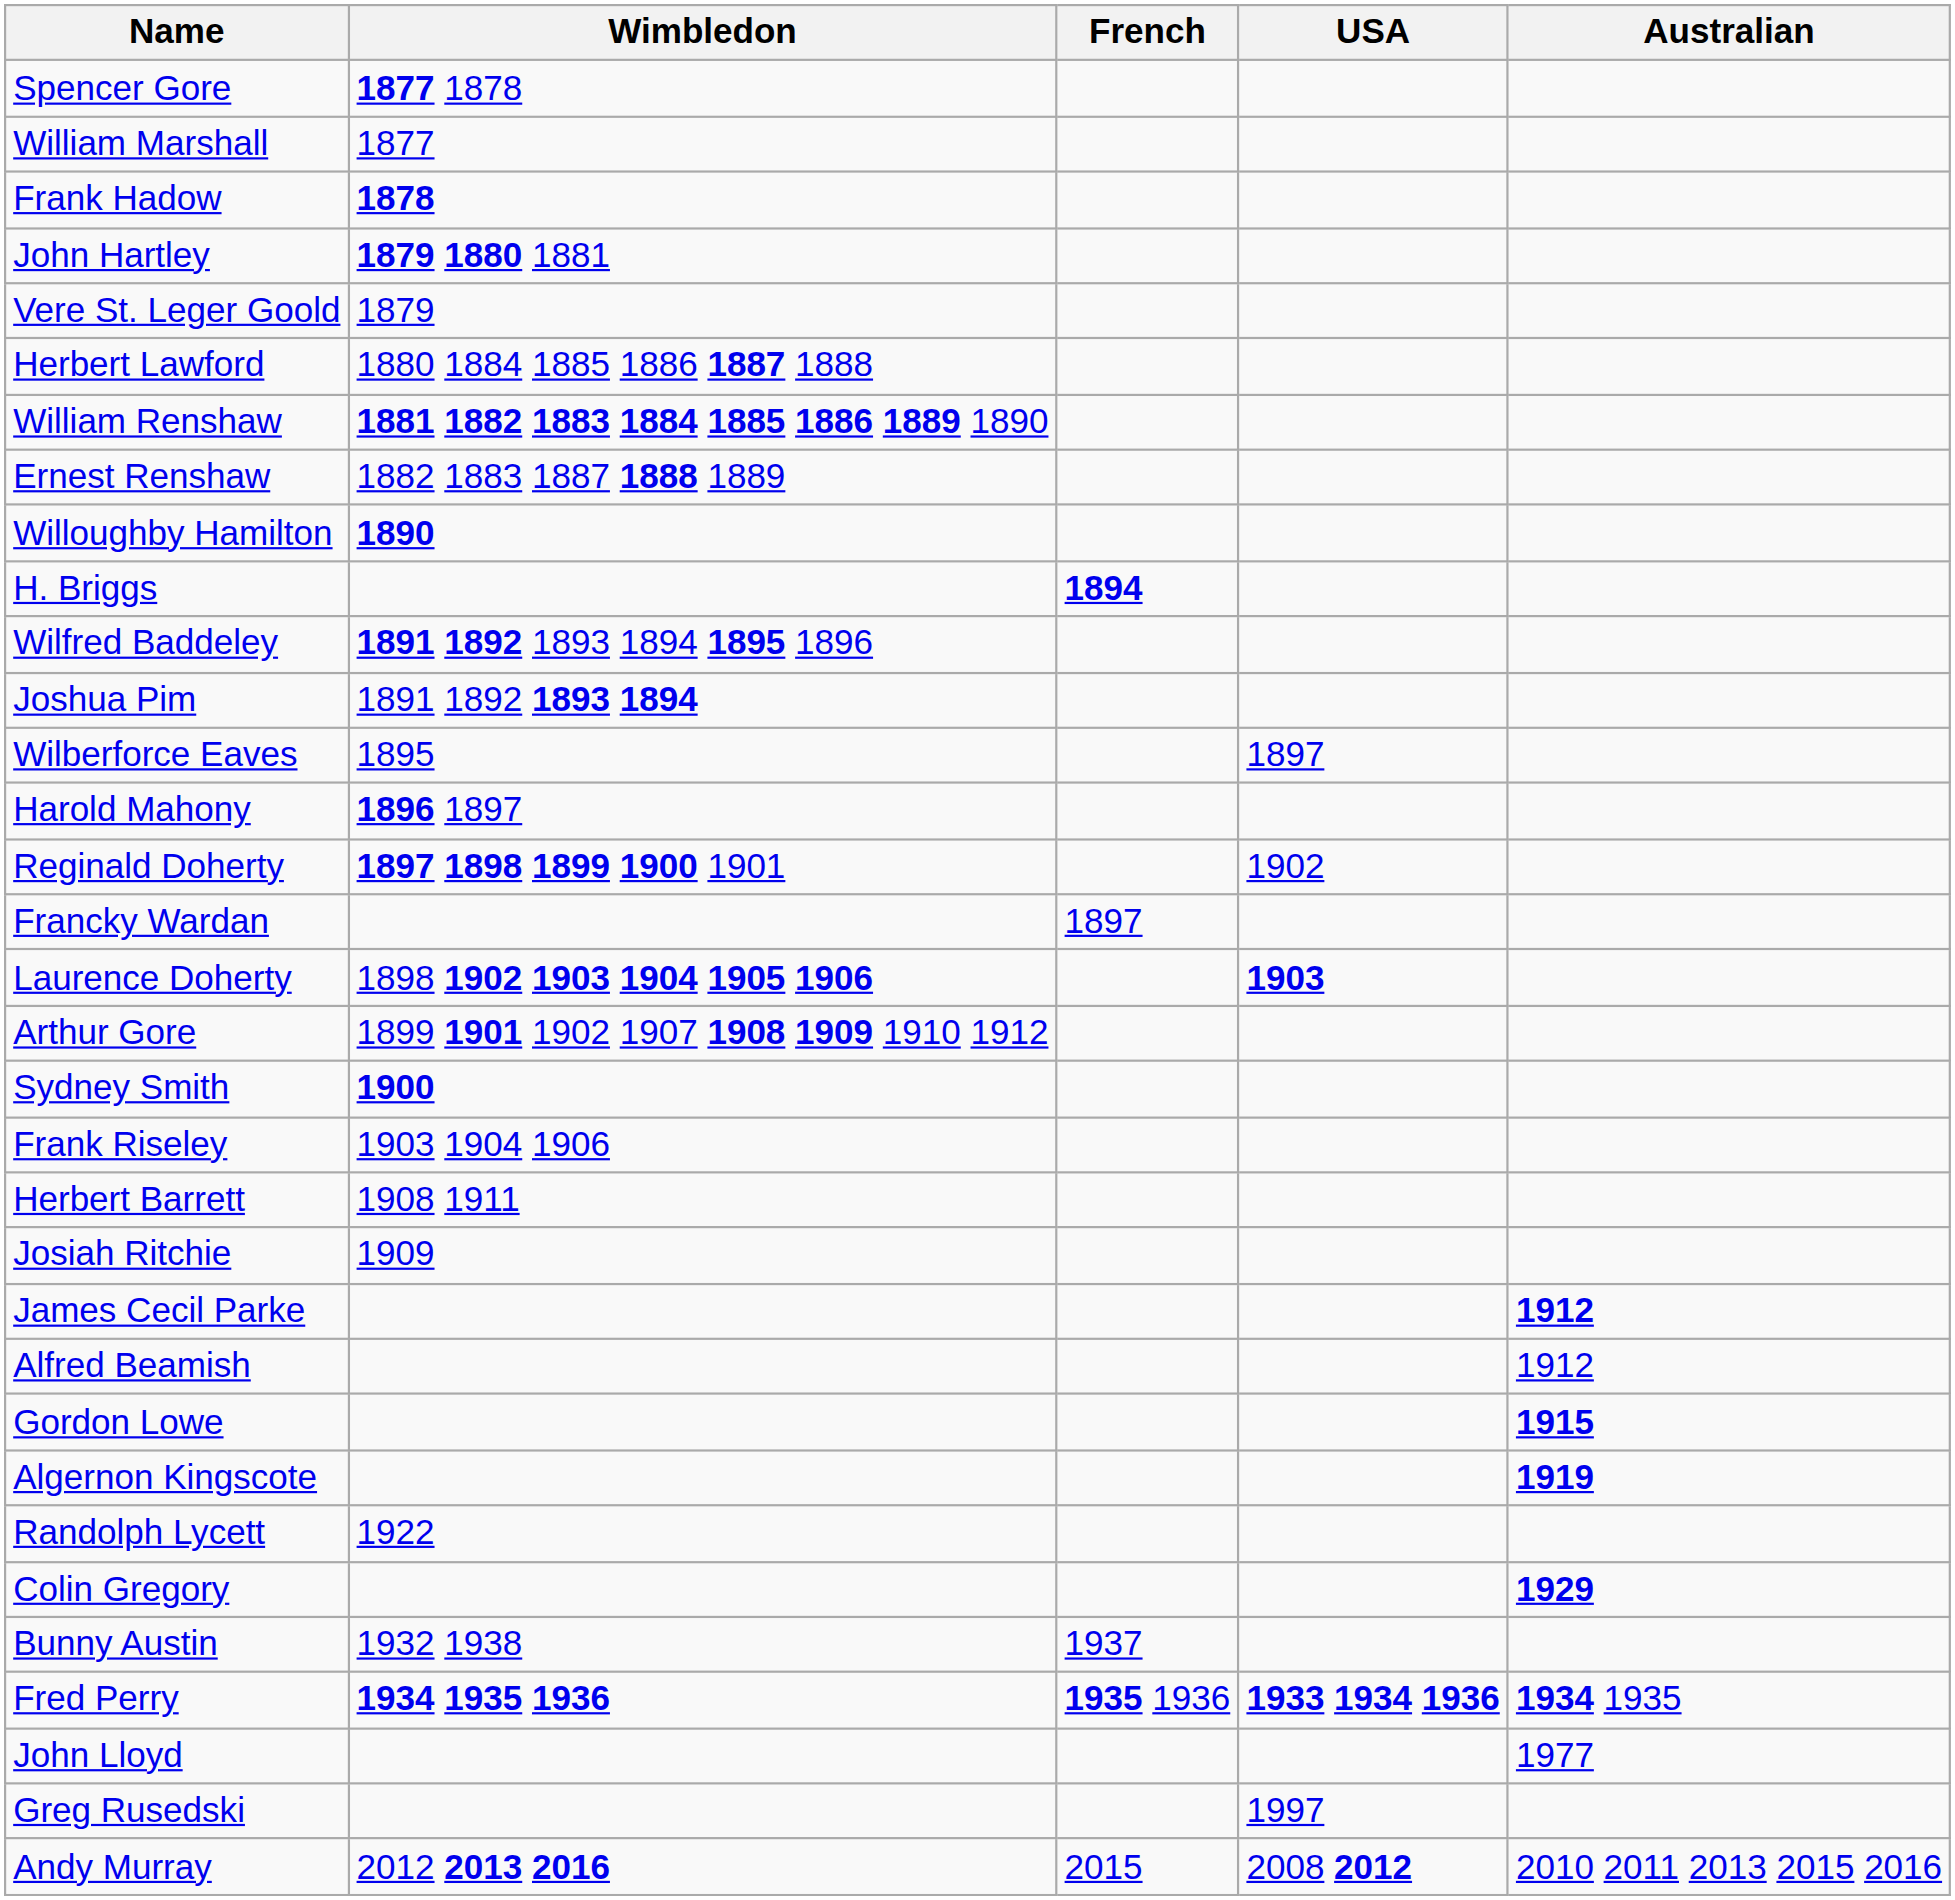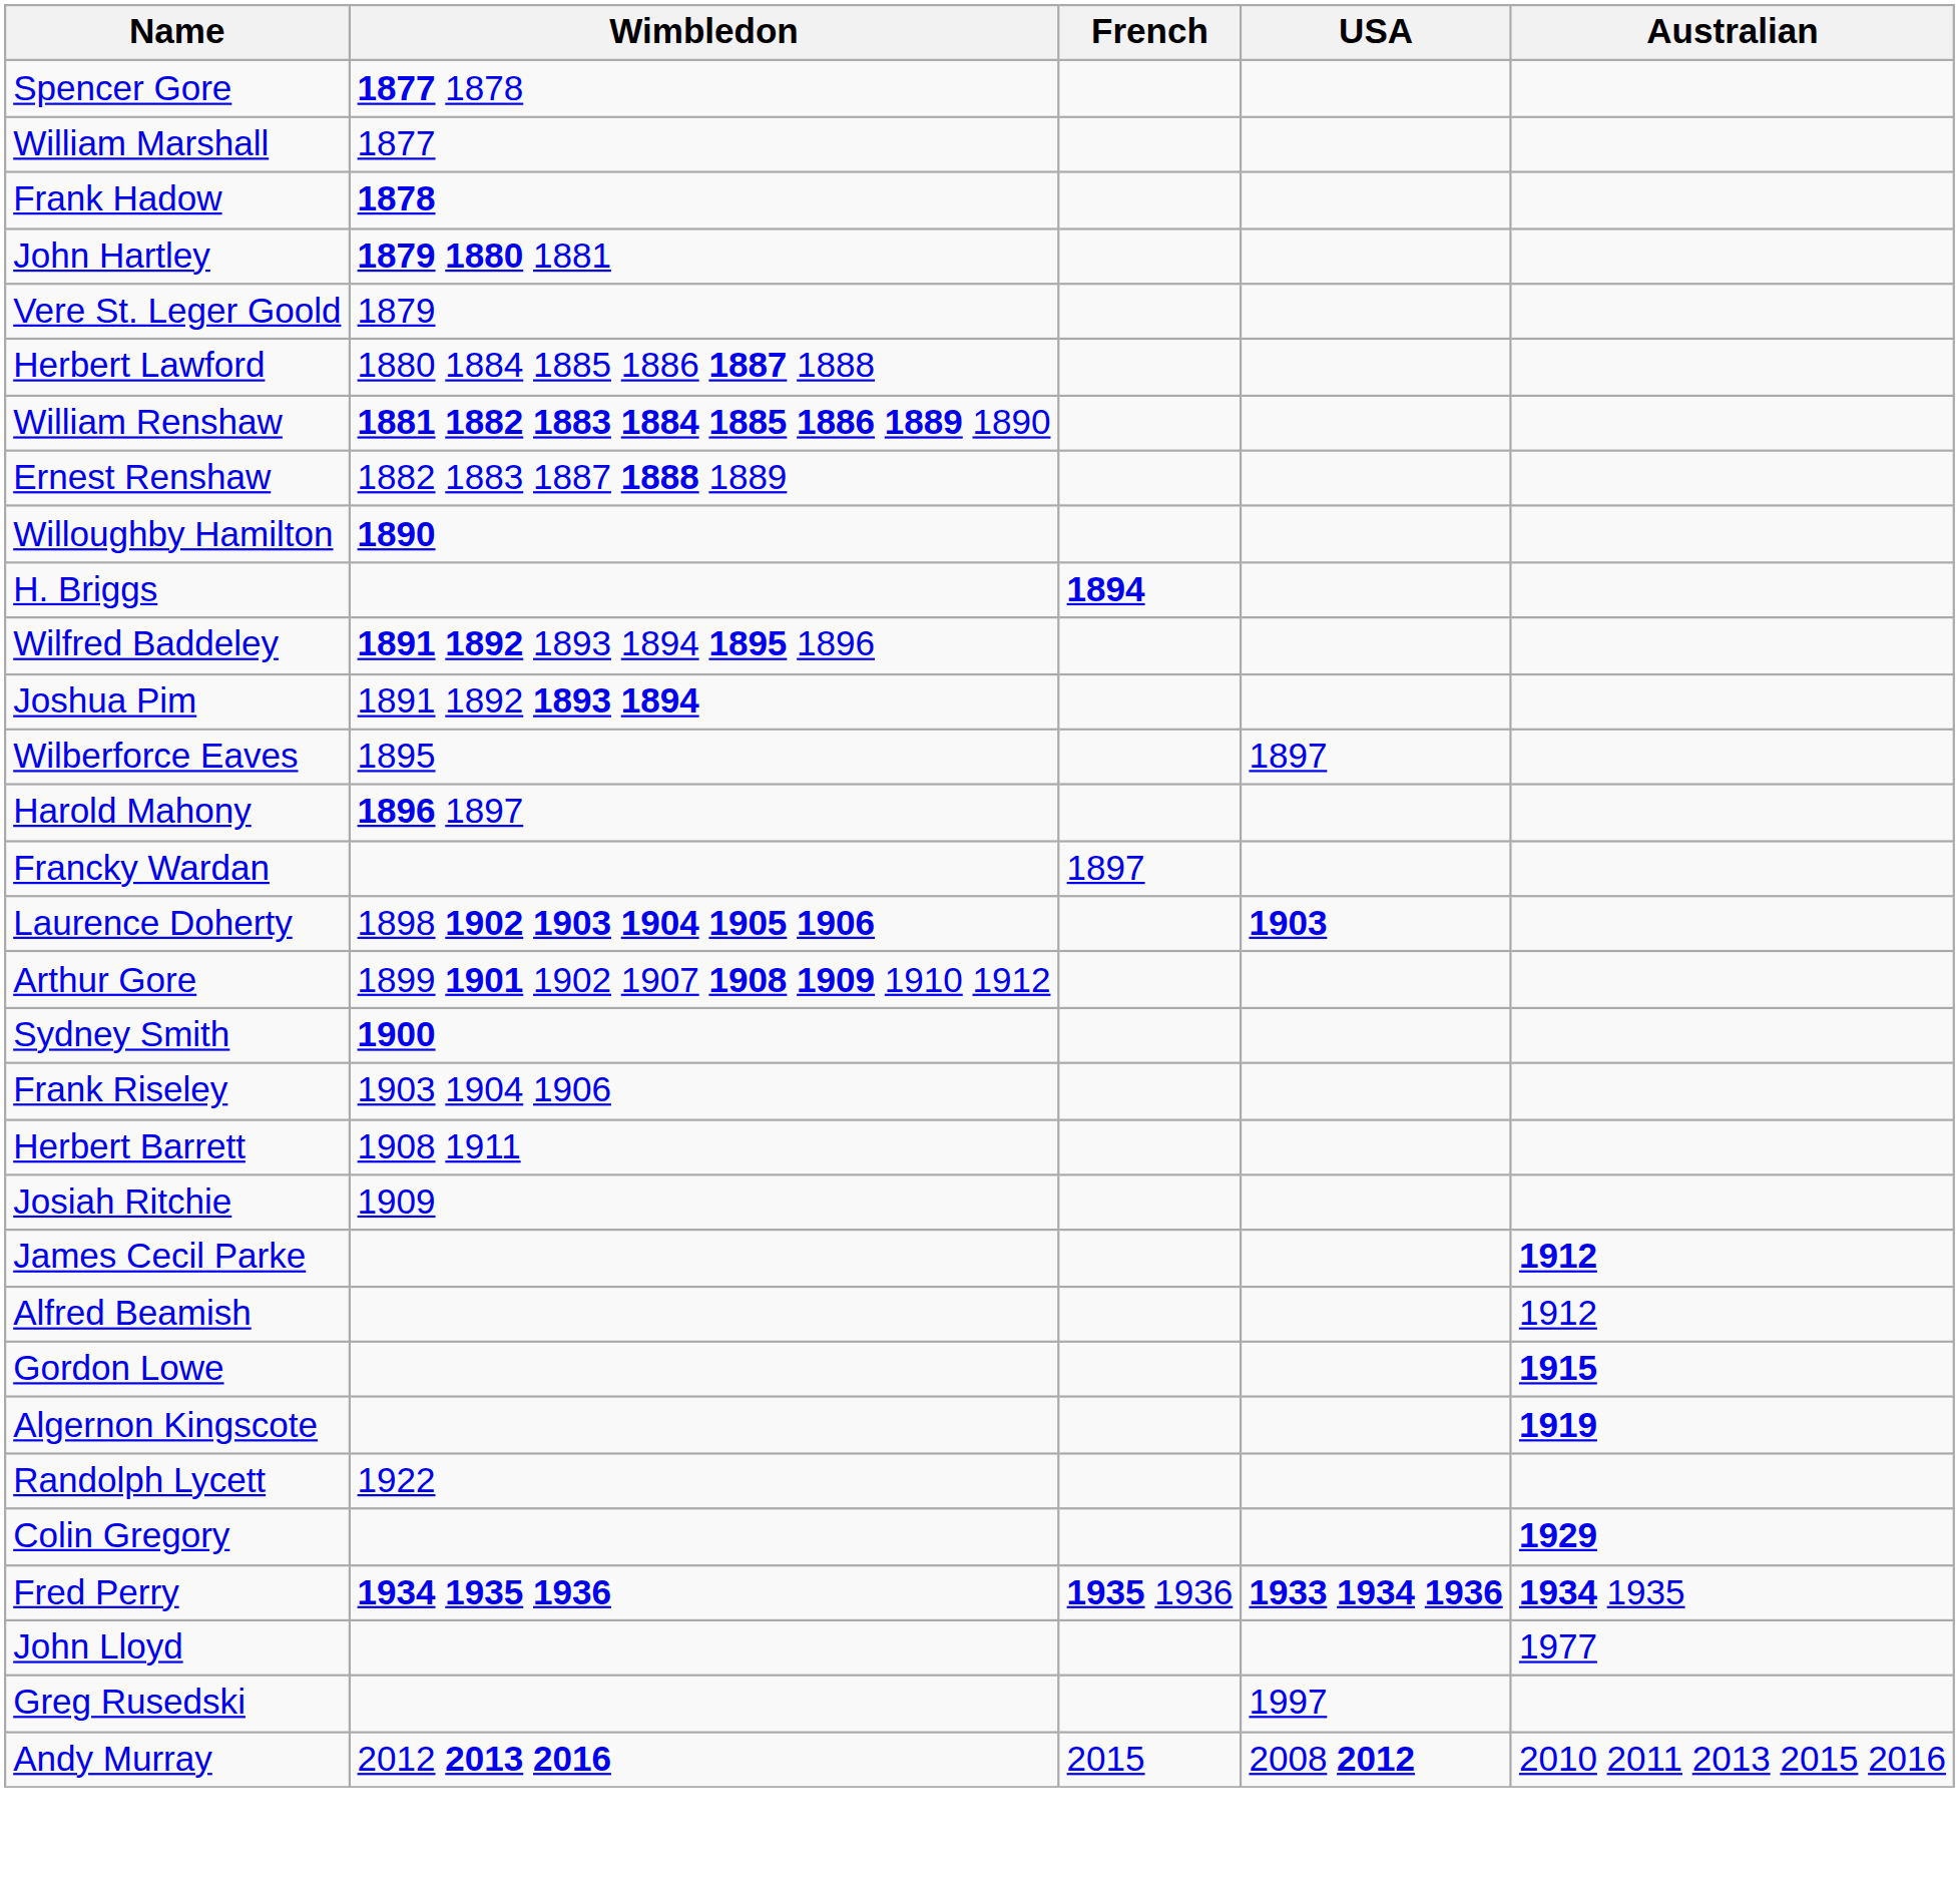- row: Reginald Doherty | 1897 1898 1899 1900 1901 | 1902
- row: Bunny Austin | 1932 1938 | 1937
